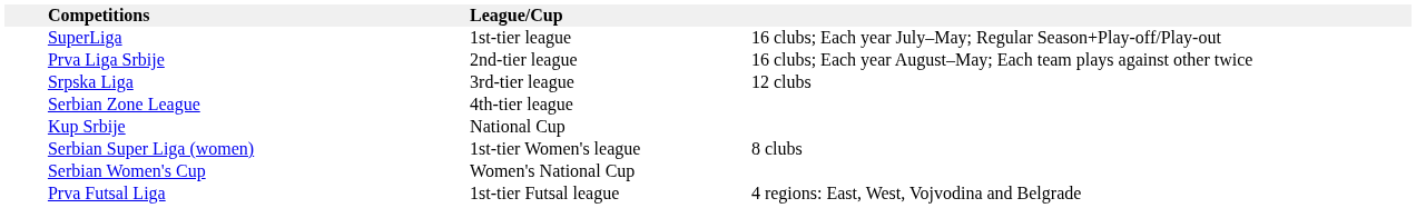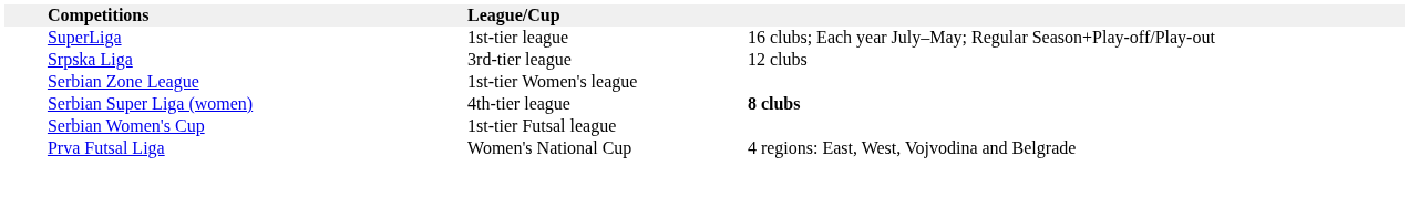- row: Prva Liga Srbije | 2nd-tier league | 16 clubs; Each year August–May; Each team plays against other twice
Serbian Zone League | League/Cup: 4th-tier league -> 1st-tier Women's league
- row: Kup Srbije | National Cup
Serbian Super Liga (women) | League/Cup: 1st-tier Women's league -> 4th-tier league
Serbian Super Liga (women) | column 4: normal -> bold
Serbian Women's Cup | League/Cup: Women's National Cup -> 1st-tier Futsal league
Prva Futsal Liga | League/Cup: 1st-tier Futsal league -> Women's National Cup
